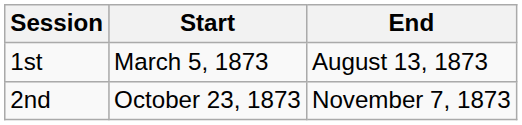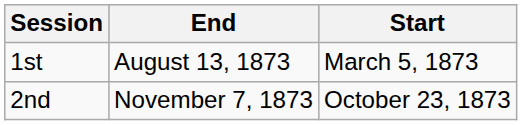columns swapped: Start <-> End
